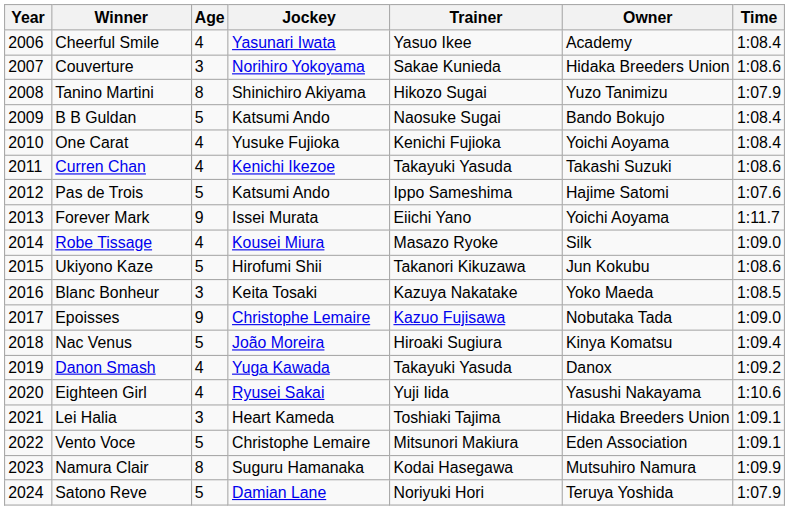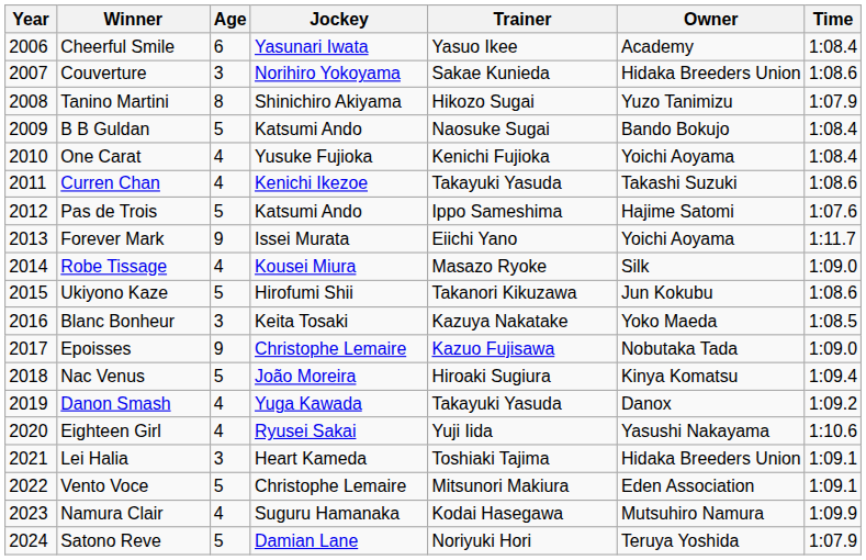Cheerful Smile | Age: 4 -> 6
Namura Clair | Age: 8 -> 4
